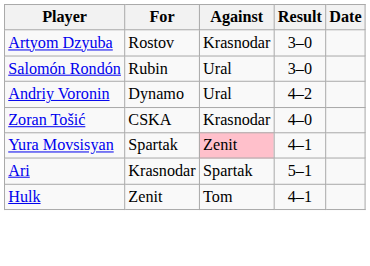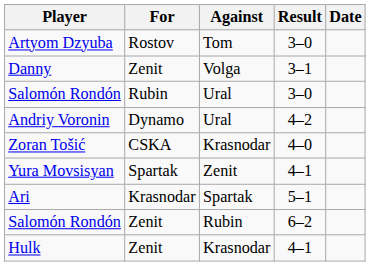Artyom Dzyuba | Against: Krasnodar -> Tom
+ row: Danny | Zenit | Volga | 3–1
Yura Movsisyan | Against: pink background -> no background
+ row: Salomón Rondón | Zenit | Rubin | 6–2
Hulk | Against: Tom -> Krasnodar
